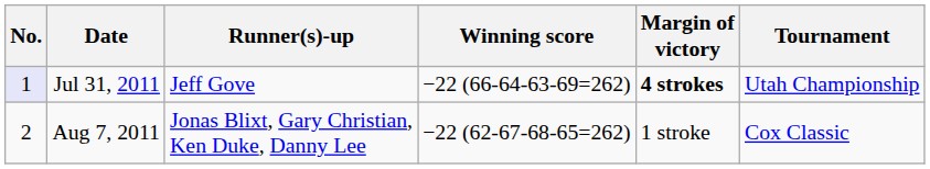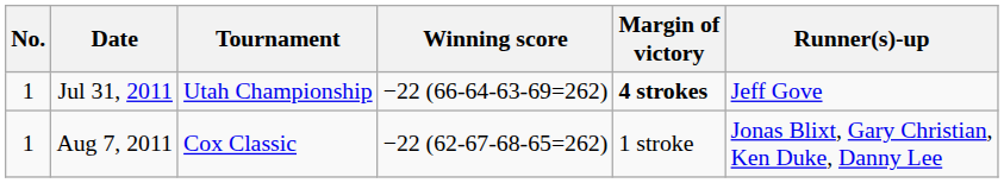columns swapped: Tournament <-> Runner(s)-up
Jul 31, 2011 | No.: lavender background -> no background
Aug 7, 2011 | No.: 2 -> 1
